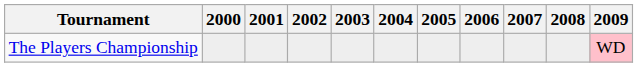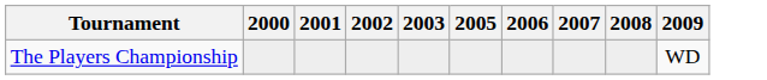- column: 2004
The Players Championship | 2009: pink background -> no background
